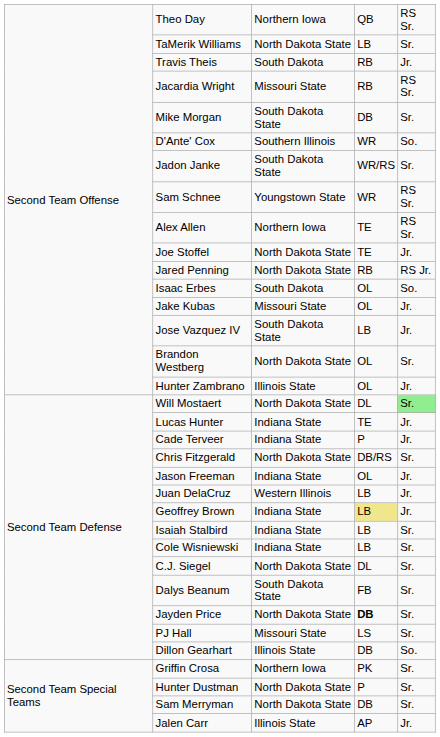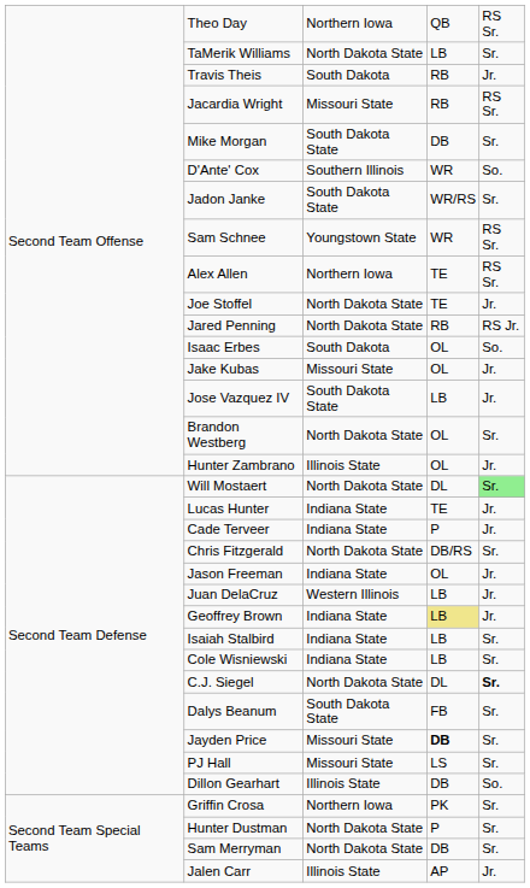C.J. Siegel | column 5: normal -> bold
Jayden Price | column 3: North Dakota State -> Missouri State
